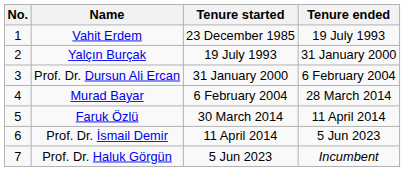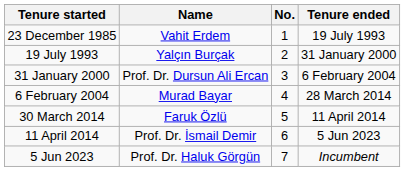columns swapped: No. <-> Tenure started
